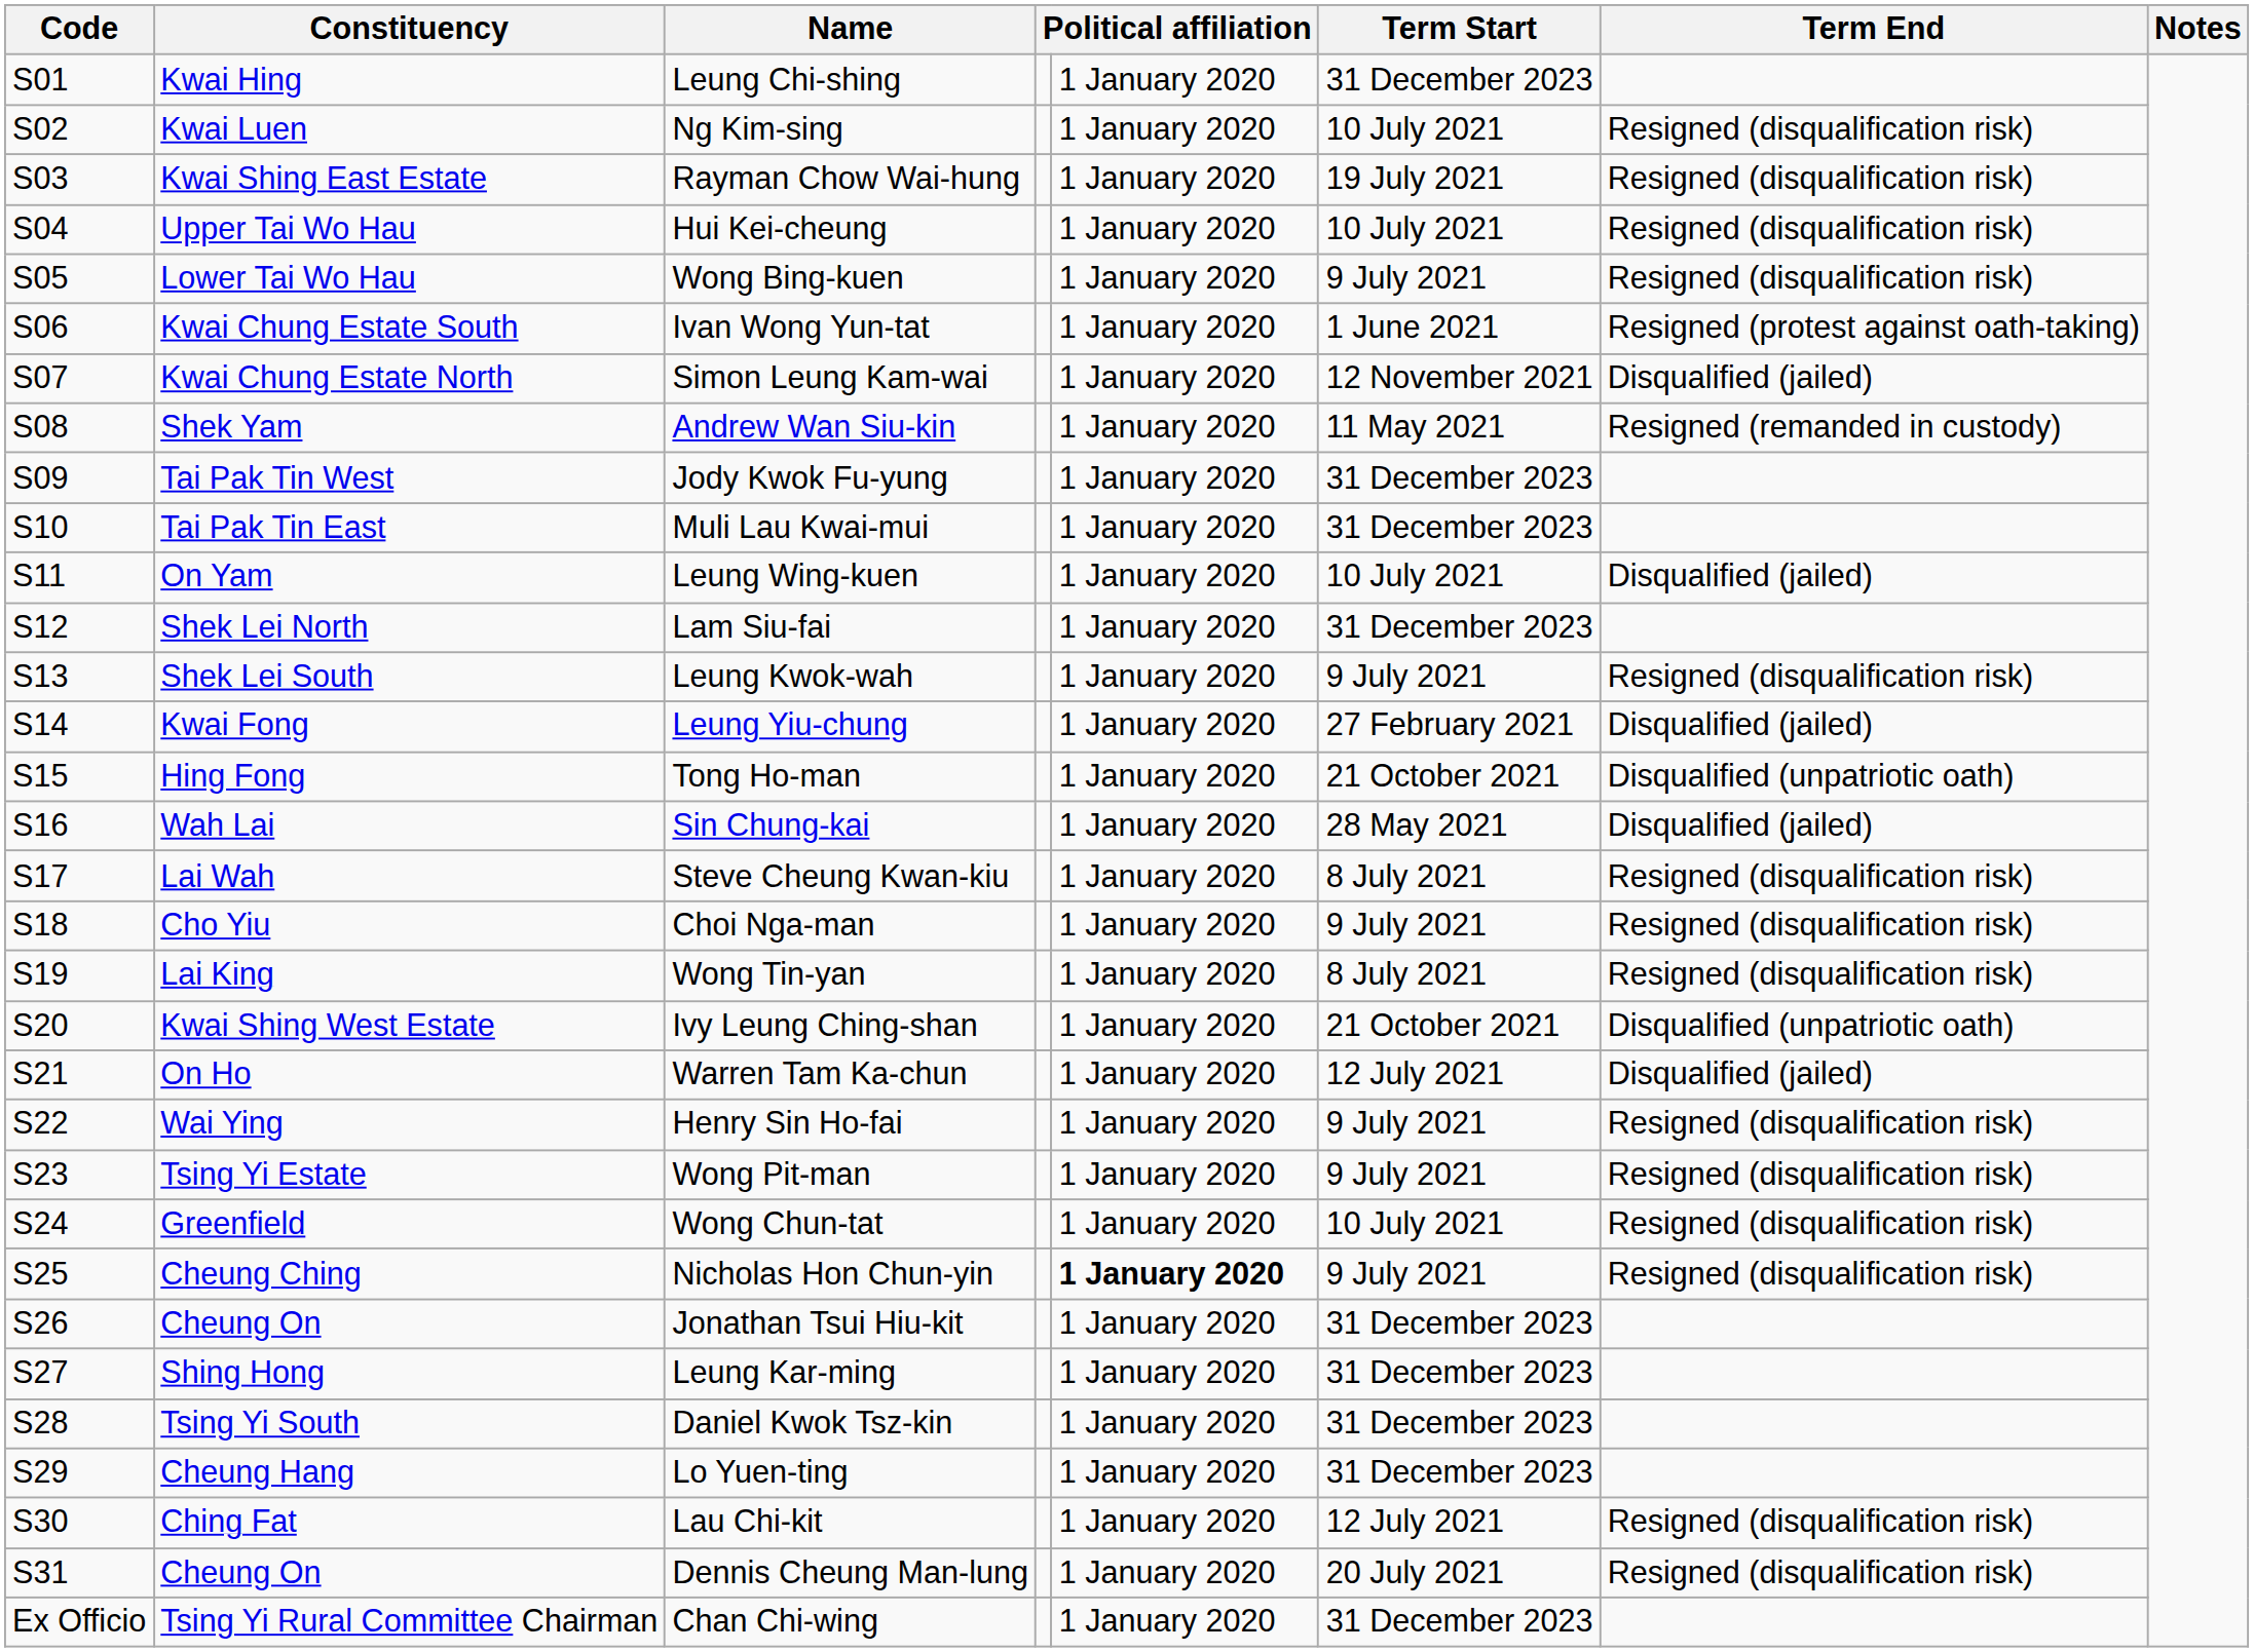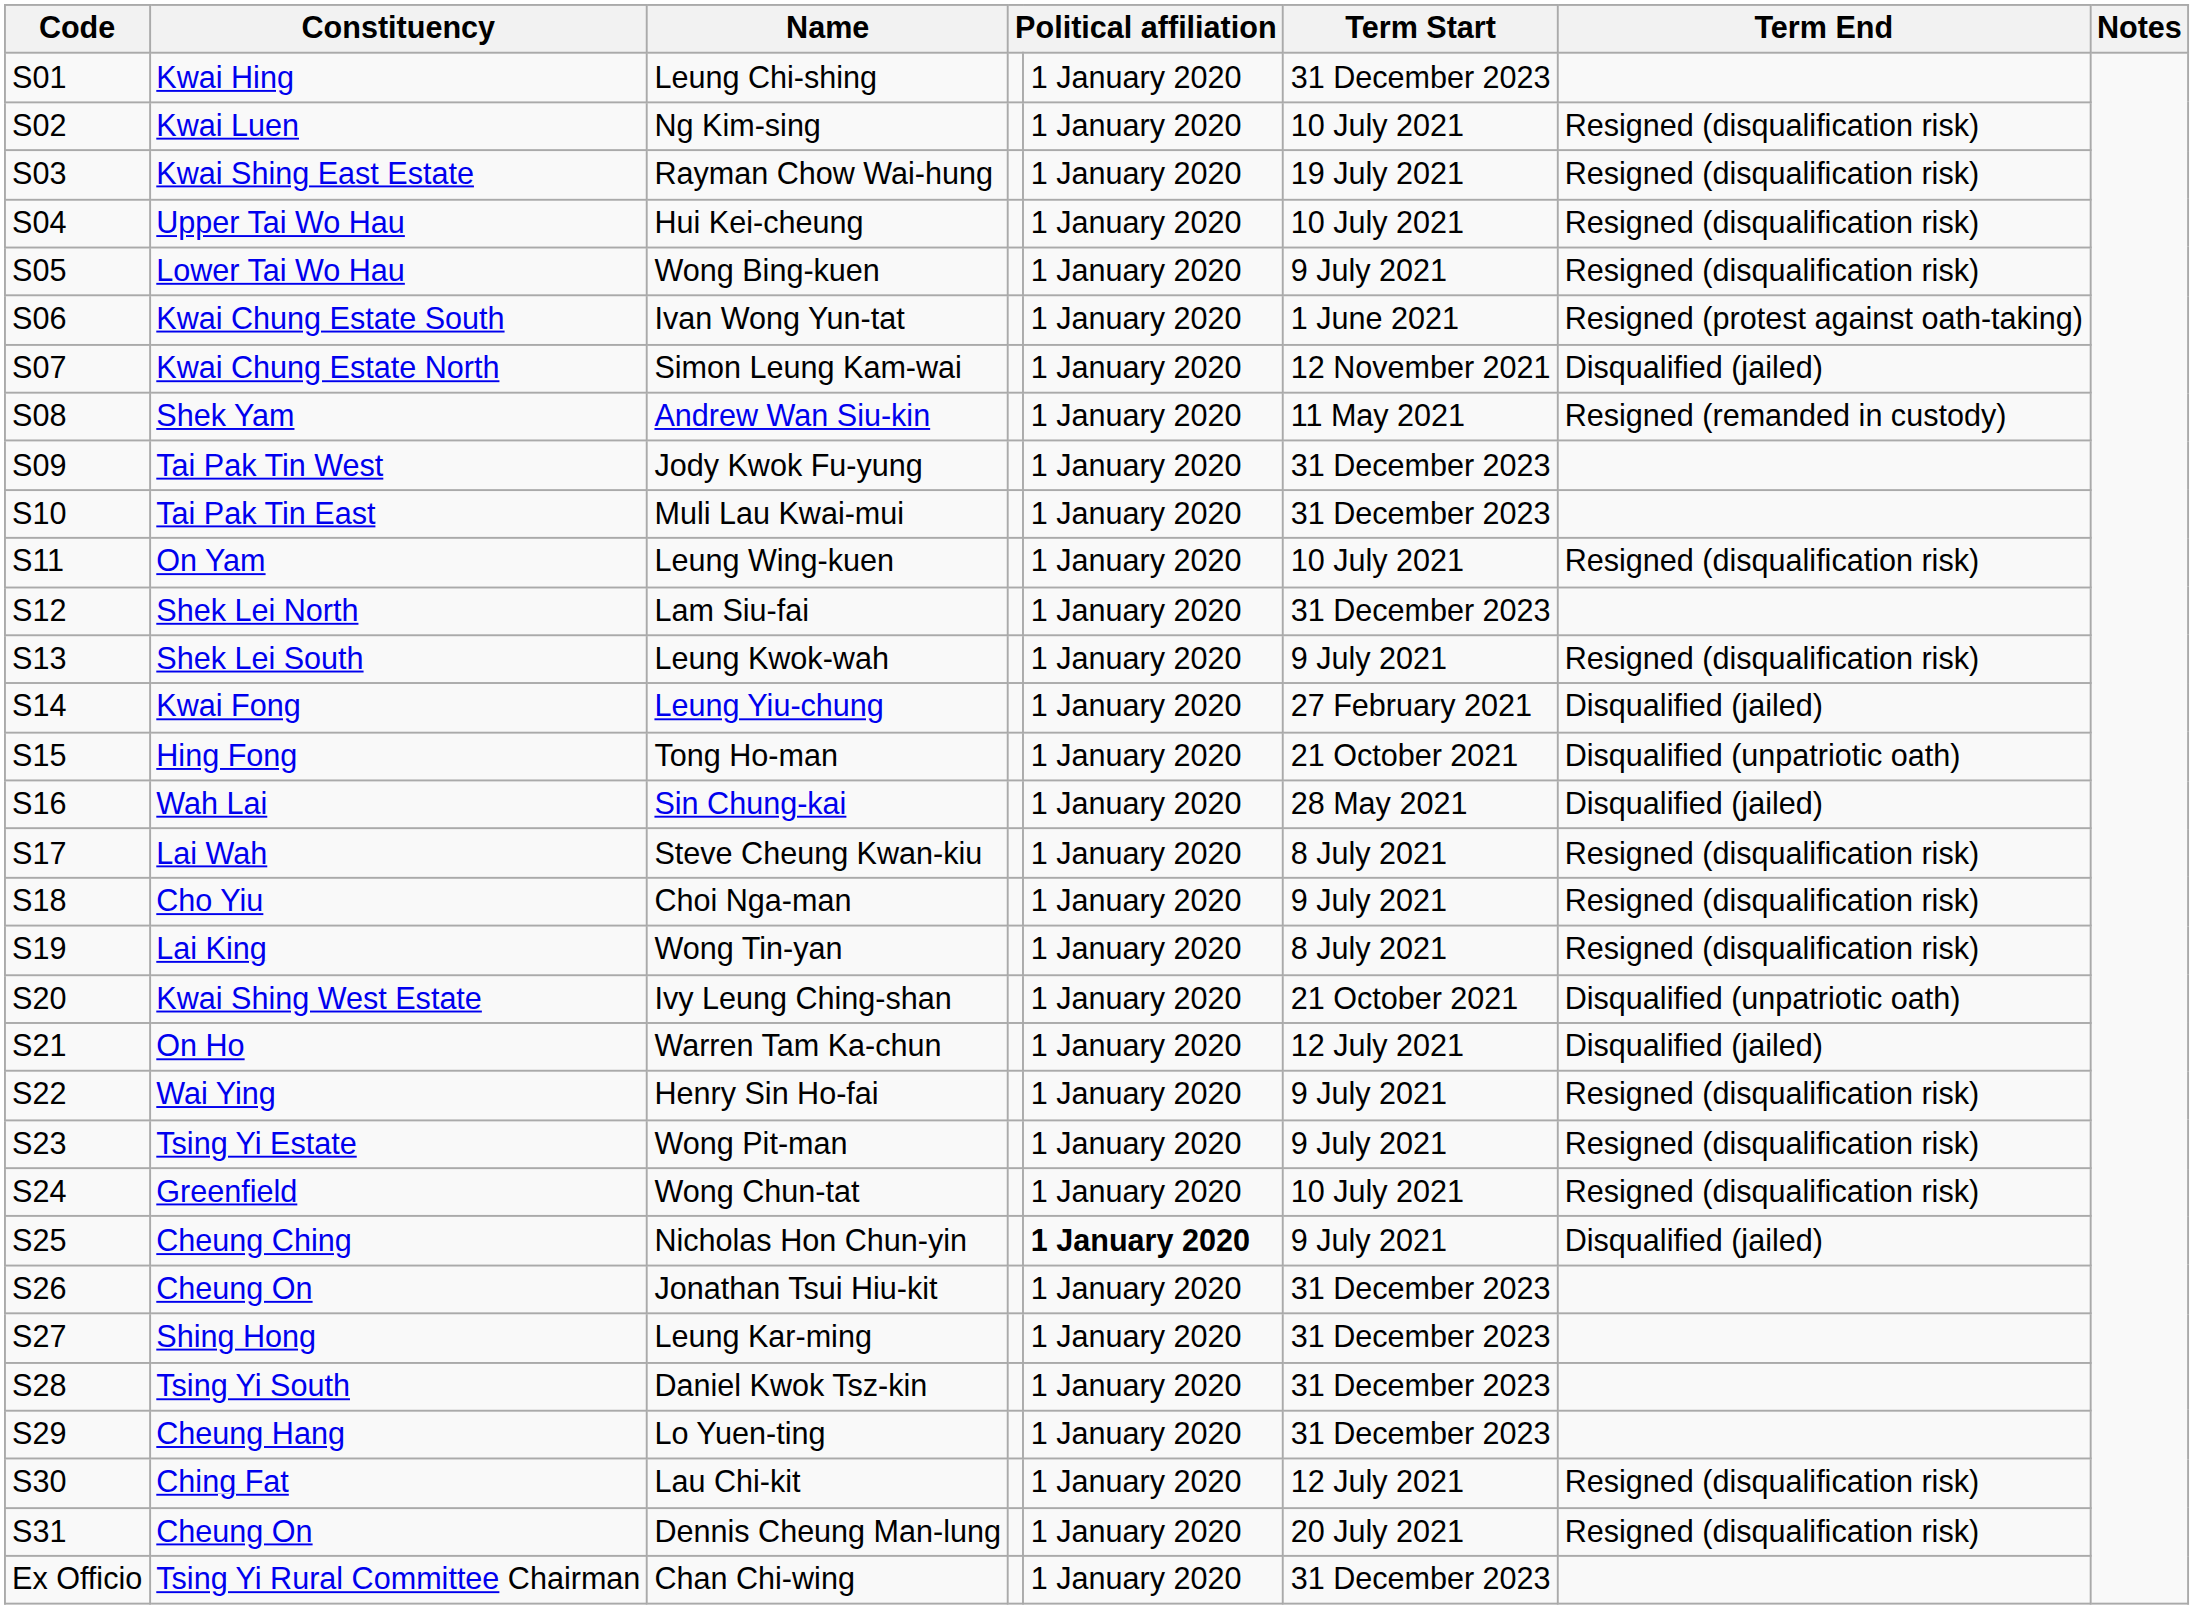Leung Wing-kuen | Term End: Disqualified (jailed) -> Resigned (disqualification risk)
Nicholas Hon Chun-yin | Term End: Resigned (disqualification risk) -> Disqualified (jailed)
